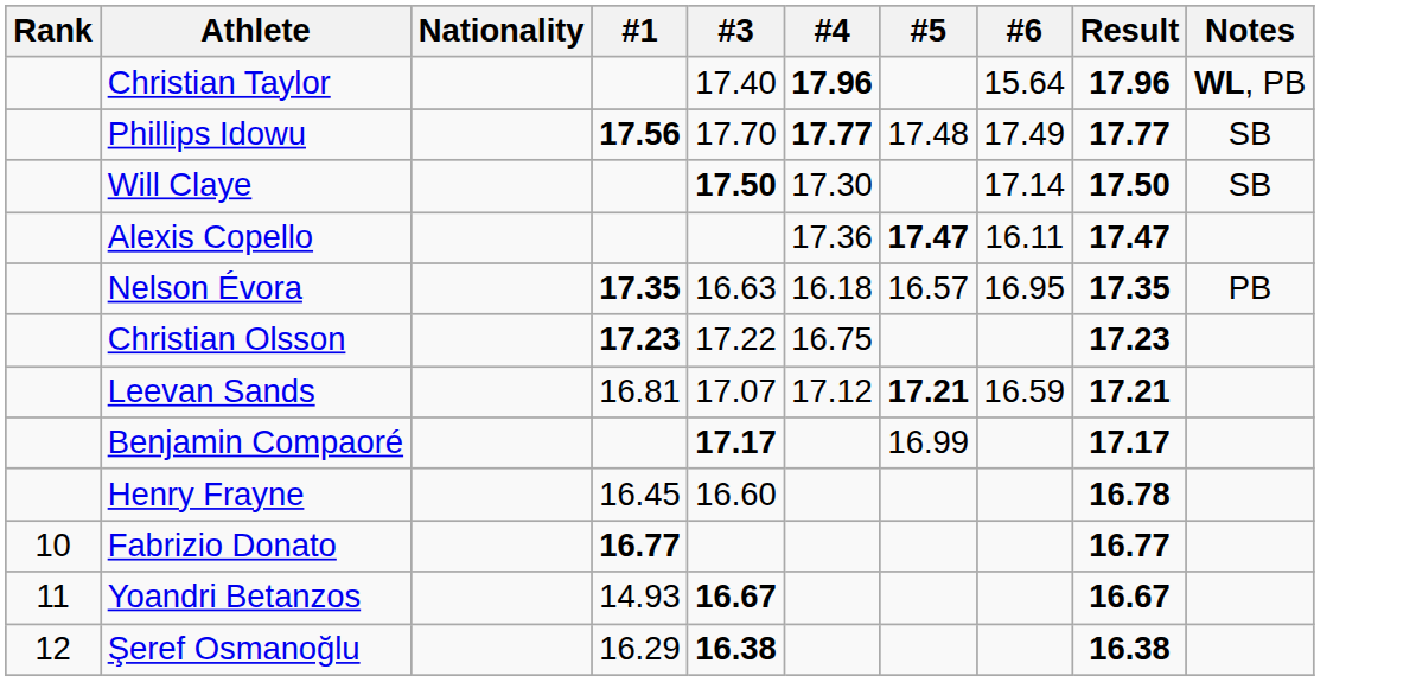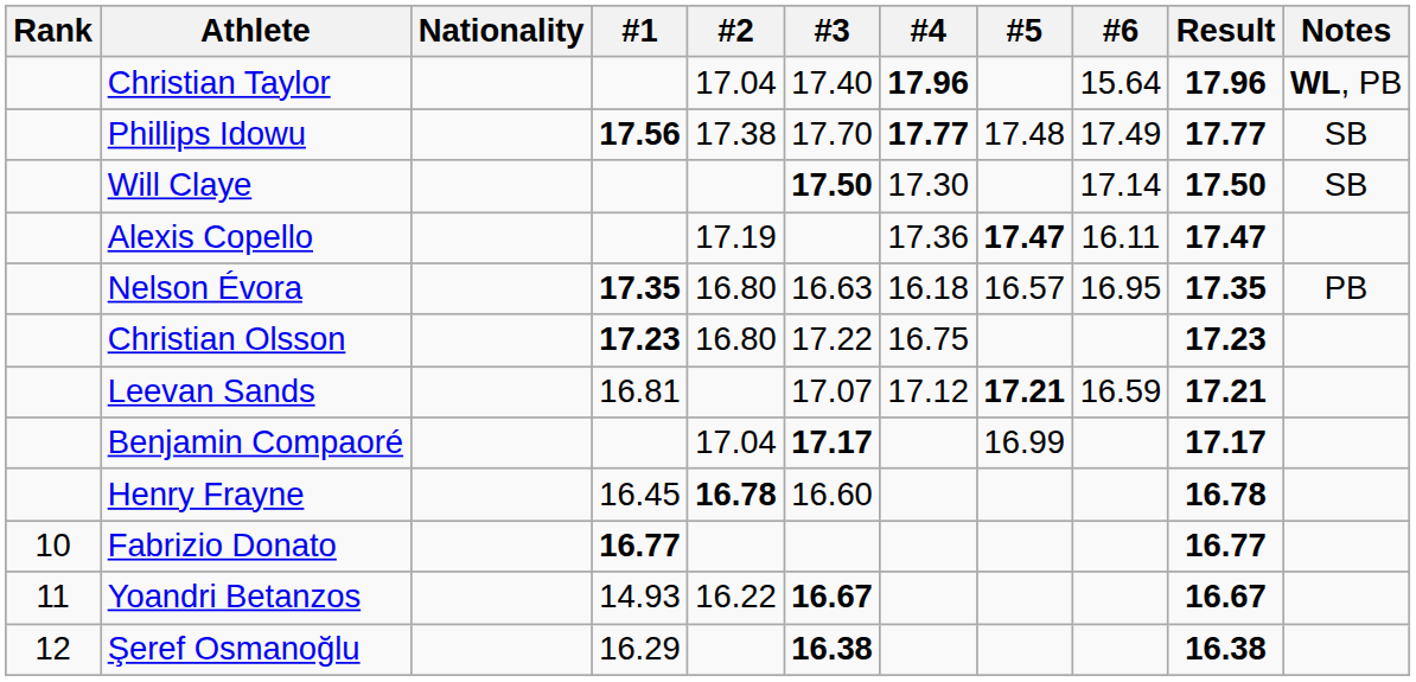+ column: #2 | 17.04 | 17.38 | 17.19 | 16.80 | 16.80 | 17.04 | 16.78 | 16.22
